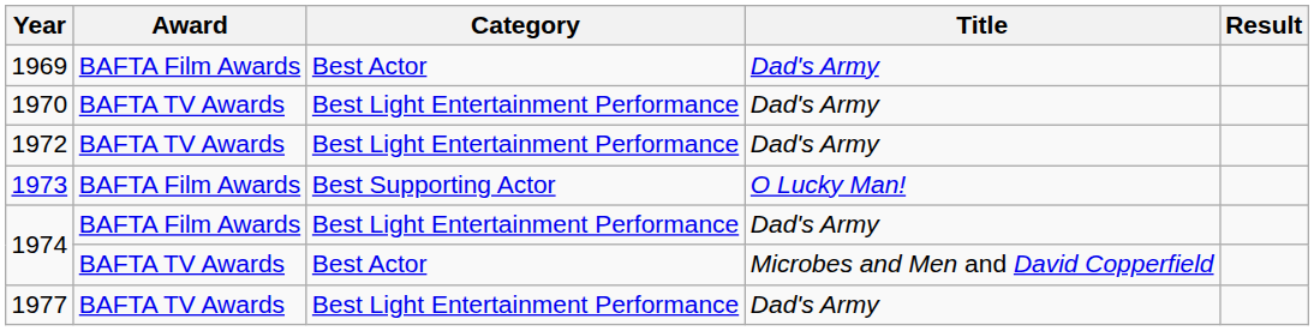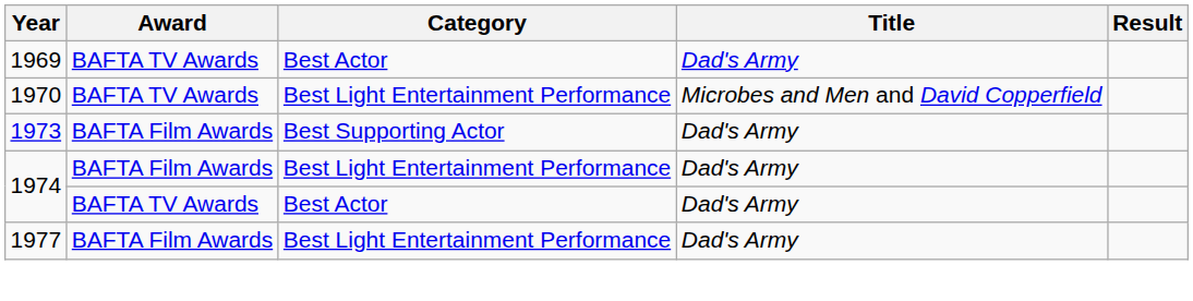1969 | Award: BAFTA Film Awards -> BAFTA TV Awards
1970 | Title: Dad's Army -> Microbes and Men and David Copperfield
- row: 1972 | BAFTA TV Awards | Best Light Entertainment Performance | Dad's Army
1973 | Title: O Lucky Man! -> Dad's Army
1974 / Best Actor | Title: Microbes and Men and David Copperfield -> Dad's Army
1977 | Award: BAFTA TV Awards -> BAFTA Film Awards
